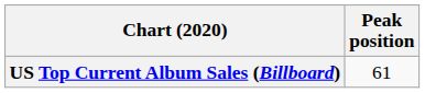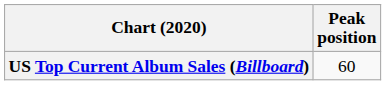US Top Current Album Sales (Billboard) | Peak position: 61 -> 60
